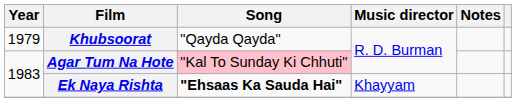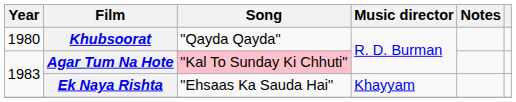Khubsoorat | Year: 1979 -> 1980
Ek Naya Rishta | Song: bold -> normal
